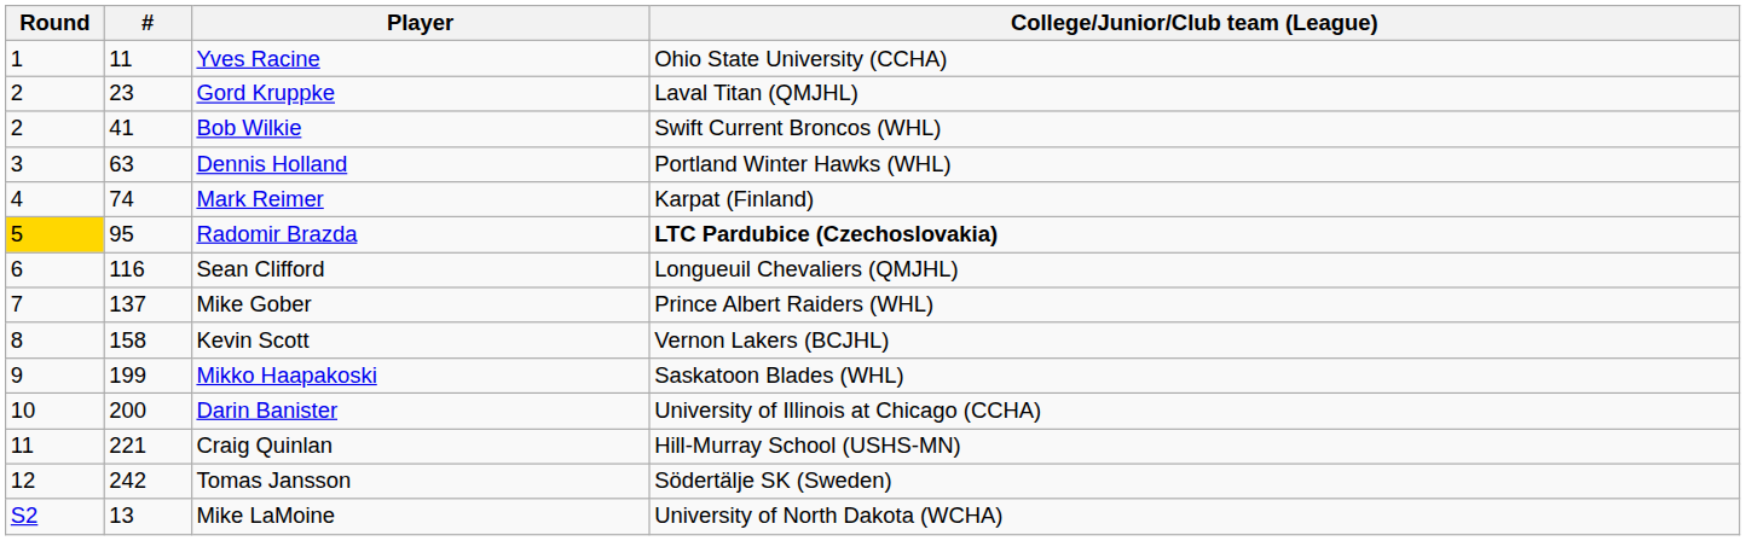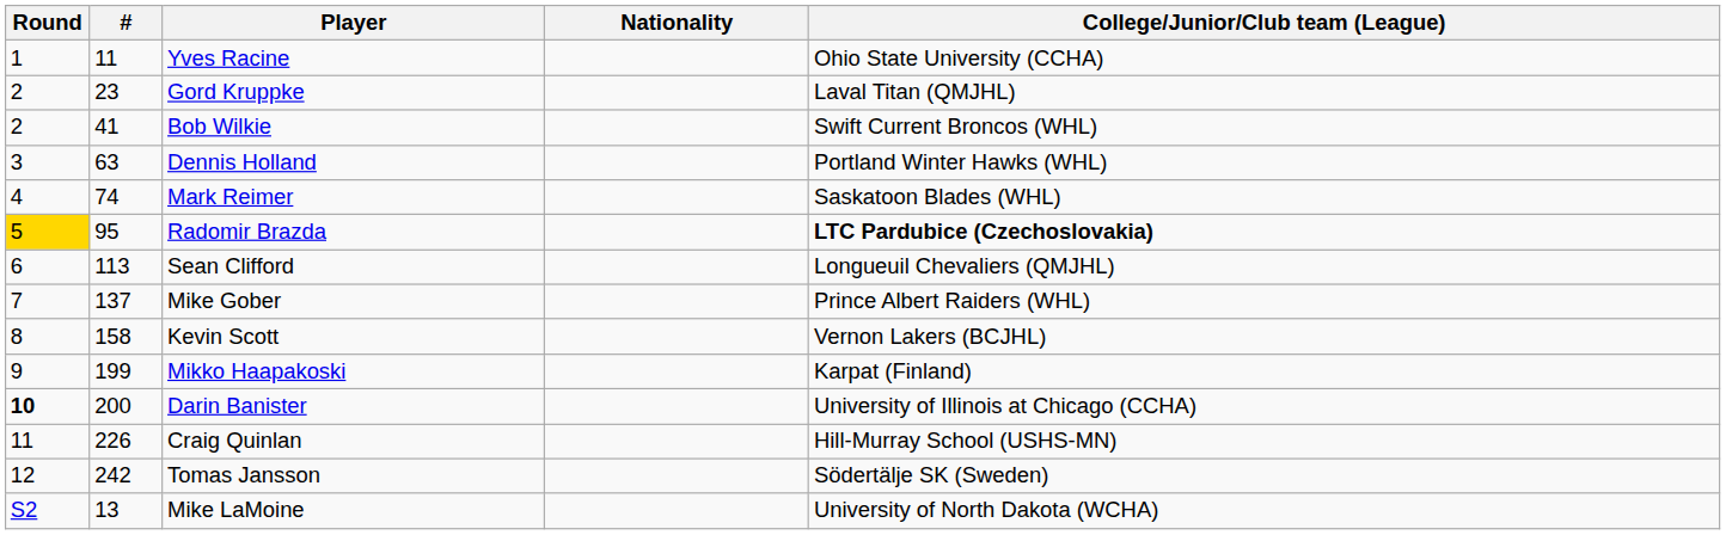+ column: Nationality
Mark Reimer | College/Junior/Club team (League): Karpat (Finland) -> Saskatoon Blades (WHL)
Sean Clifford | #: 116 -> 113
Mikko Haapakoski | College/Junior/Club team (League): Saskatoon Blades (WHL) -> Karpat (Finland)
Darin Banister | Round: normal -> bold
Craig Quinlan | #: 221 -> 226
